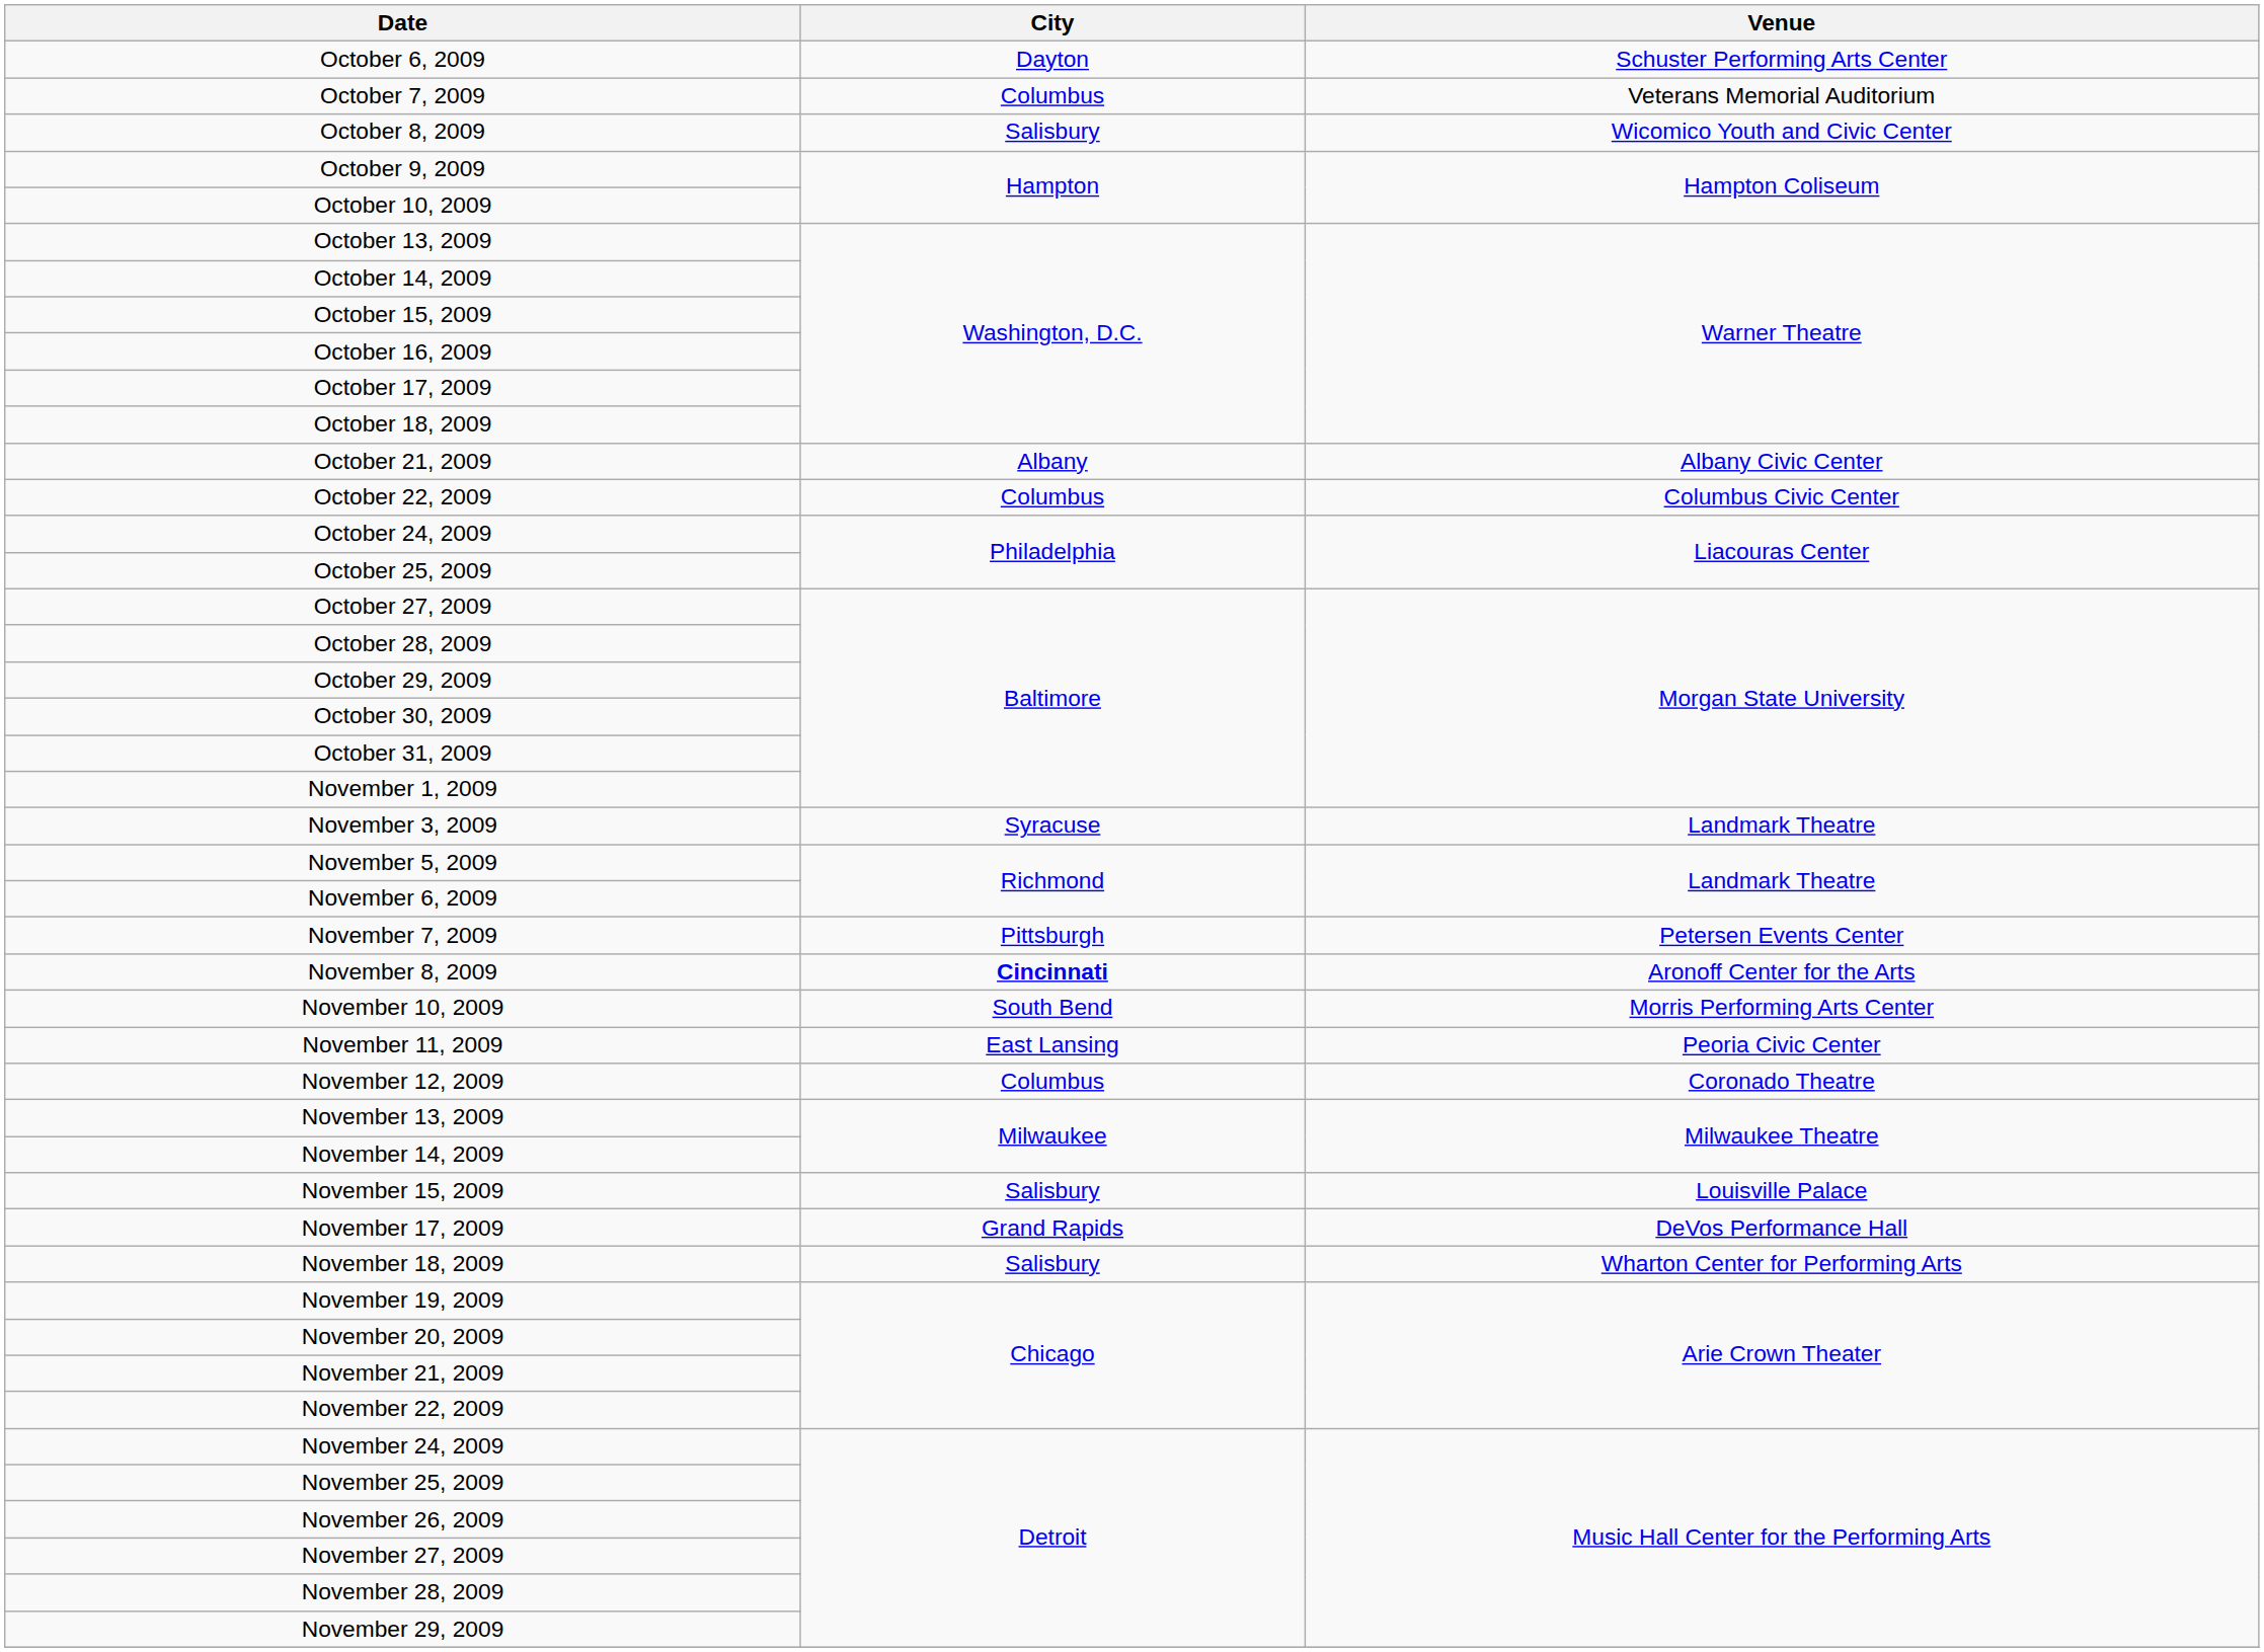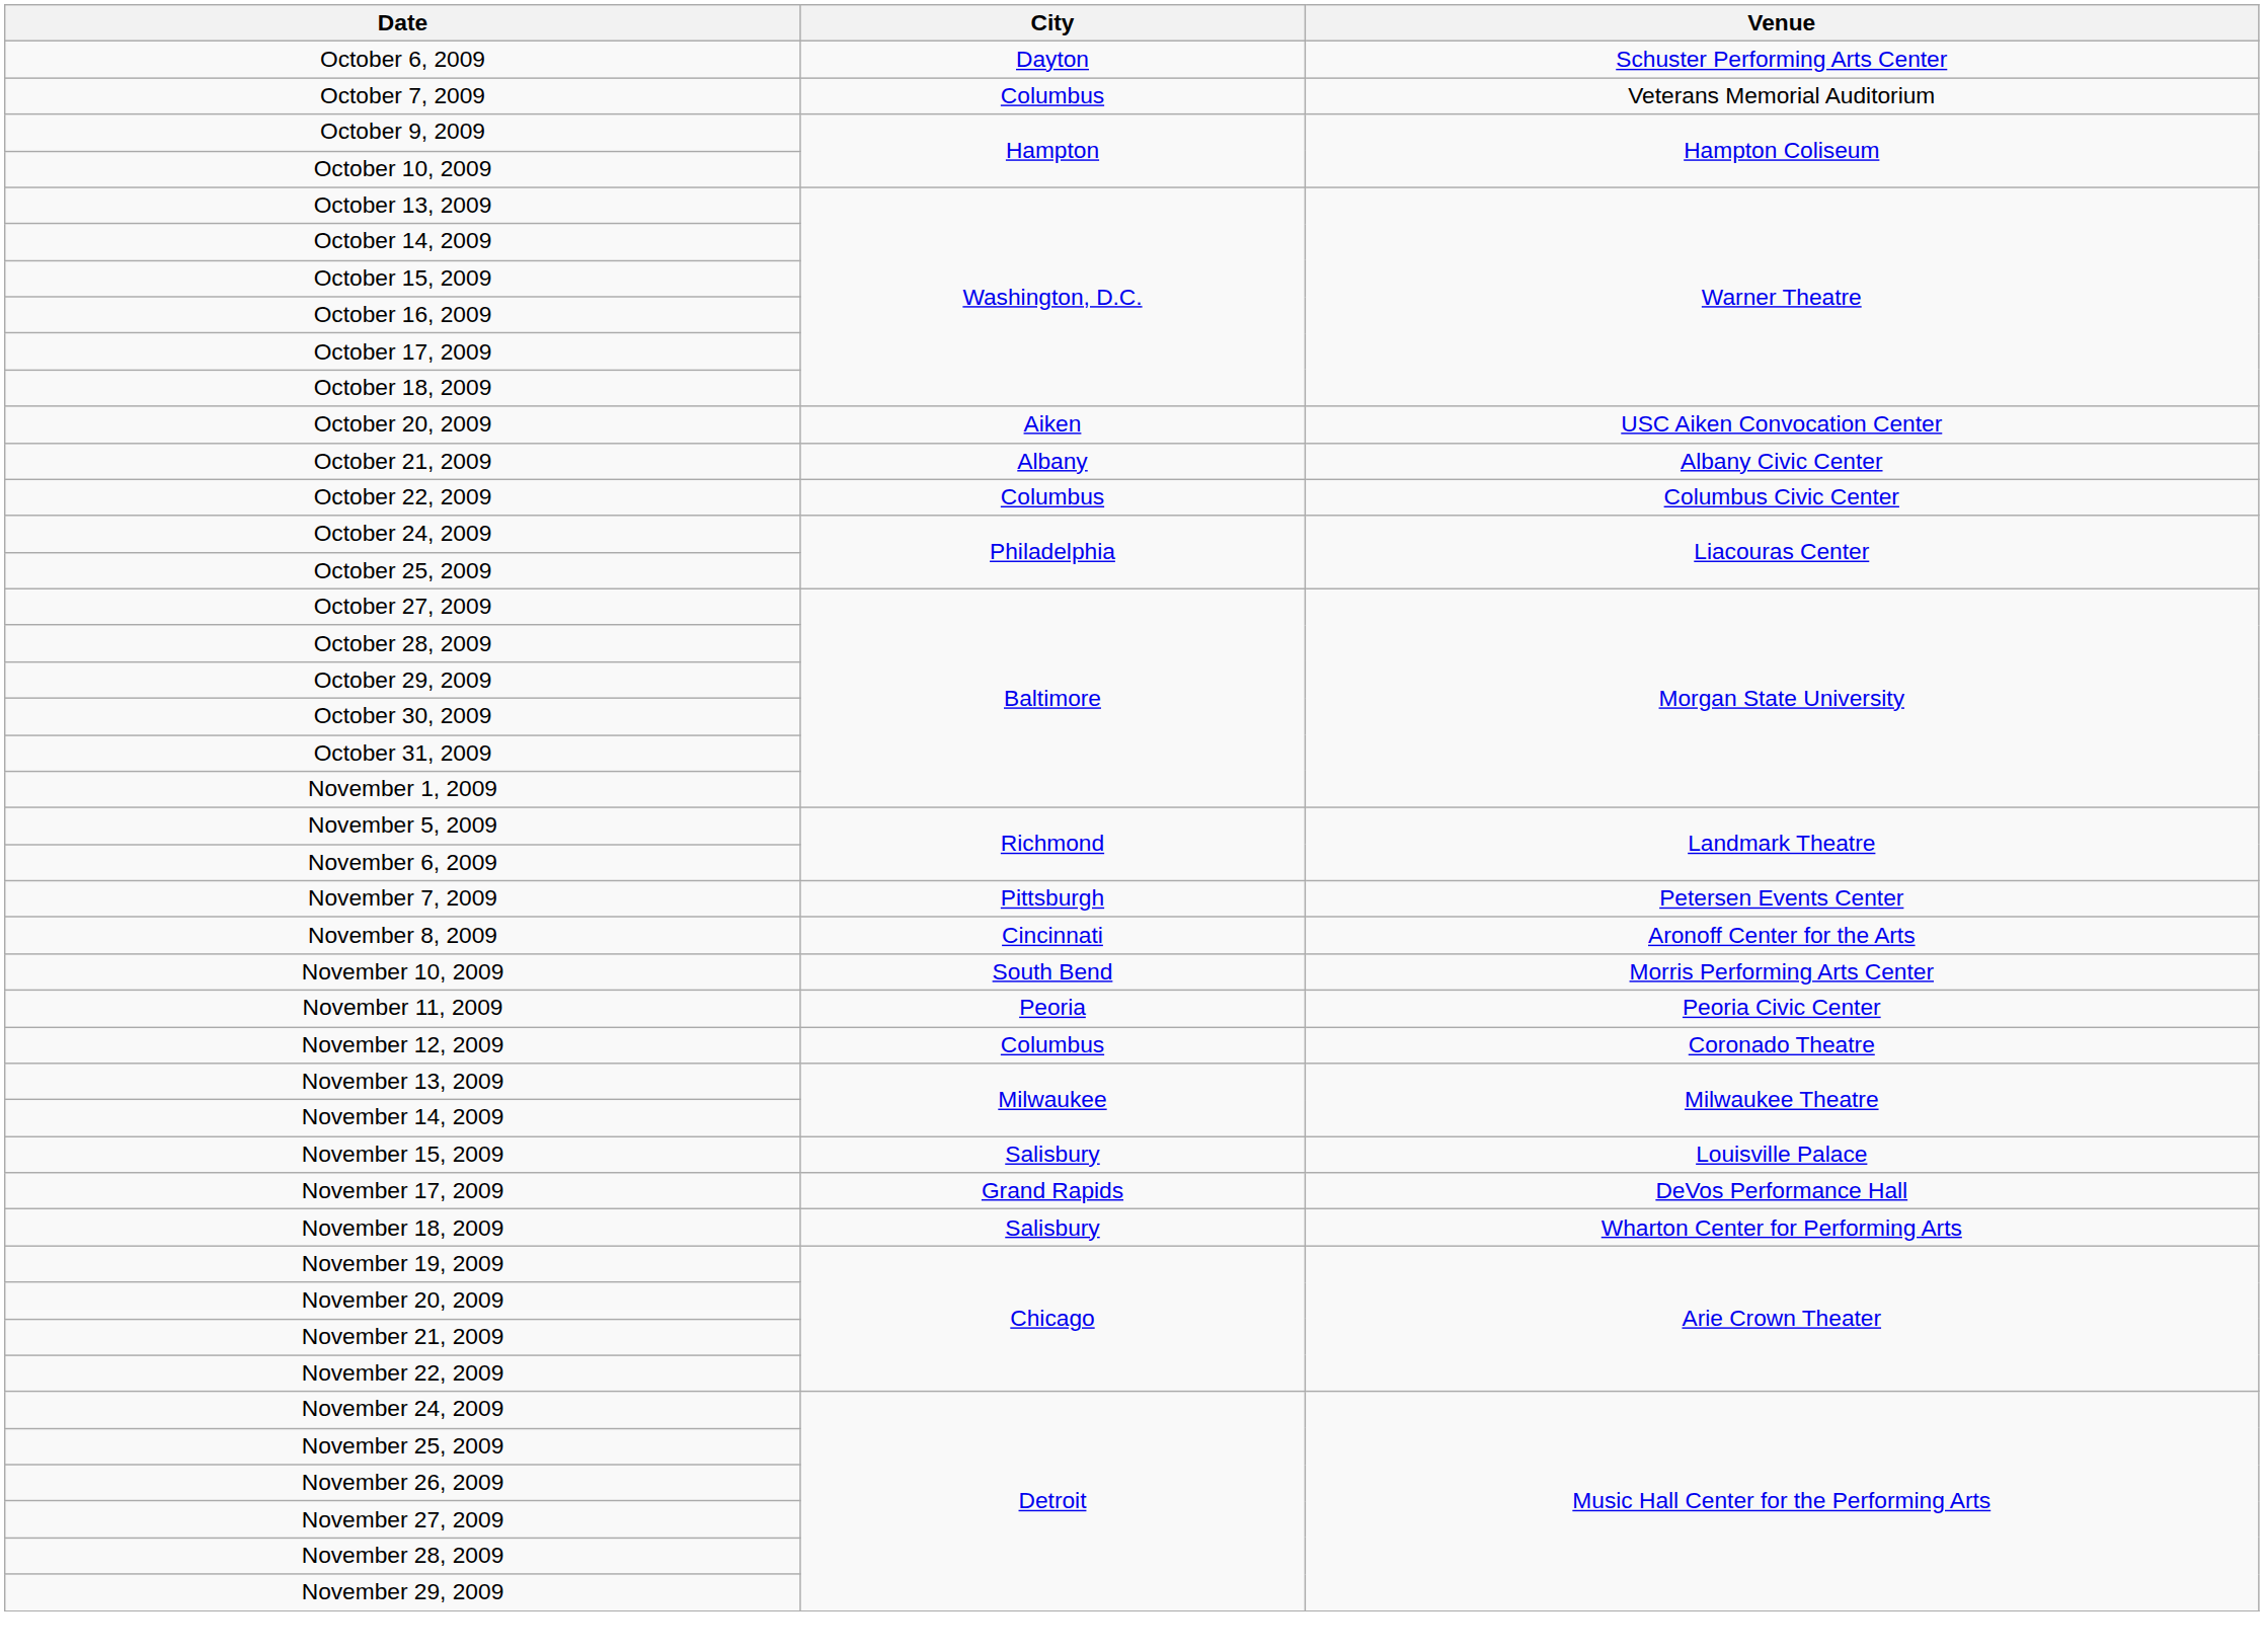- row: October 8, 2009 | Salisbury | Wicomico Youth and Civic Center
+ row: October 20, 2009 | Aiken | USC Aiken Convocation Center
- row: November 3, 2009 | Syracuse | Landmark Theatre
November 8, 2009 | City: bold -> normal
November 11, 2009 | City: East Lansing -> Peoria
